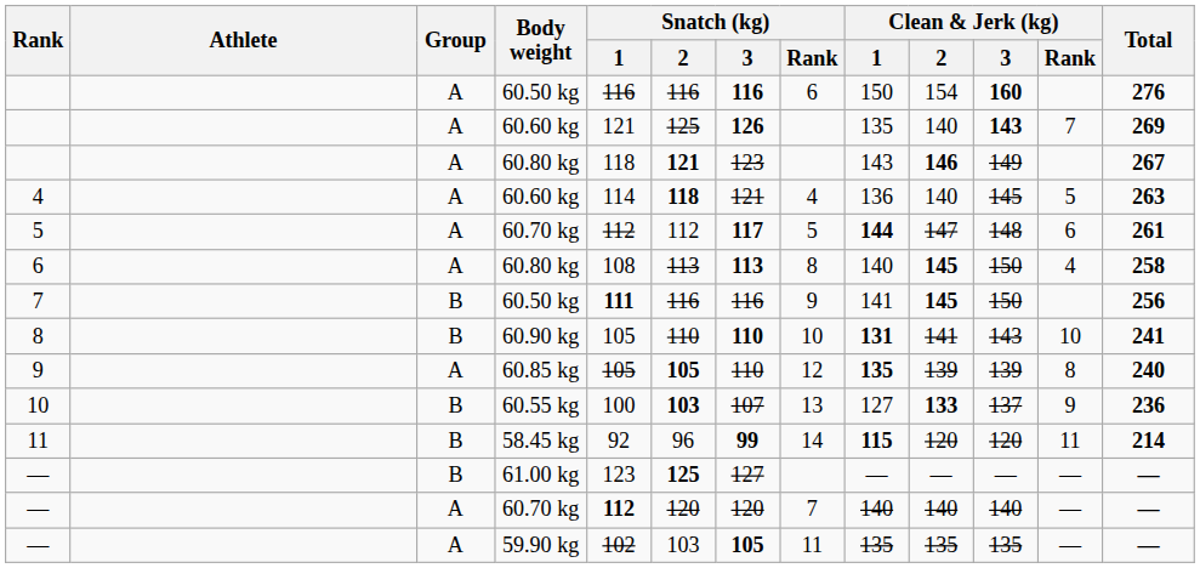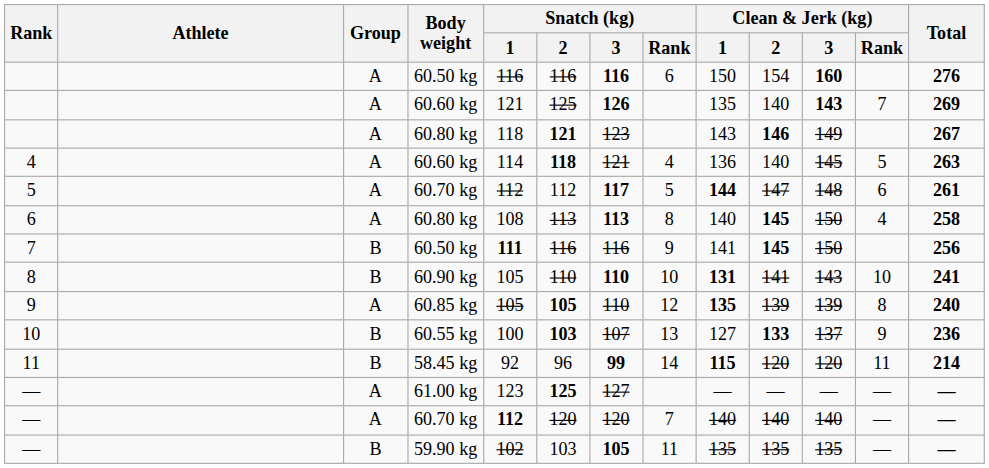— / 61.00 kg | Group: B -> A
— / 59.90 kg | Group: A -> B
